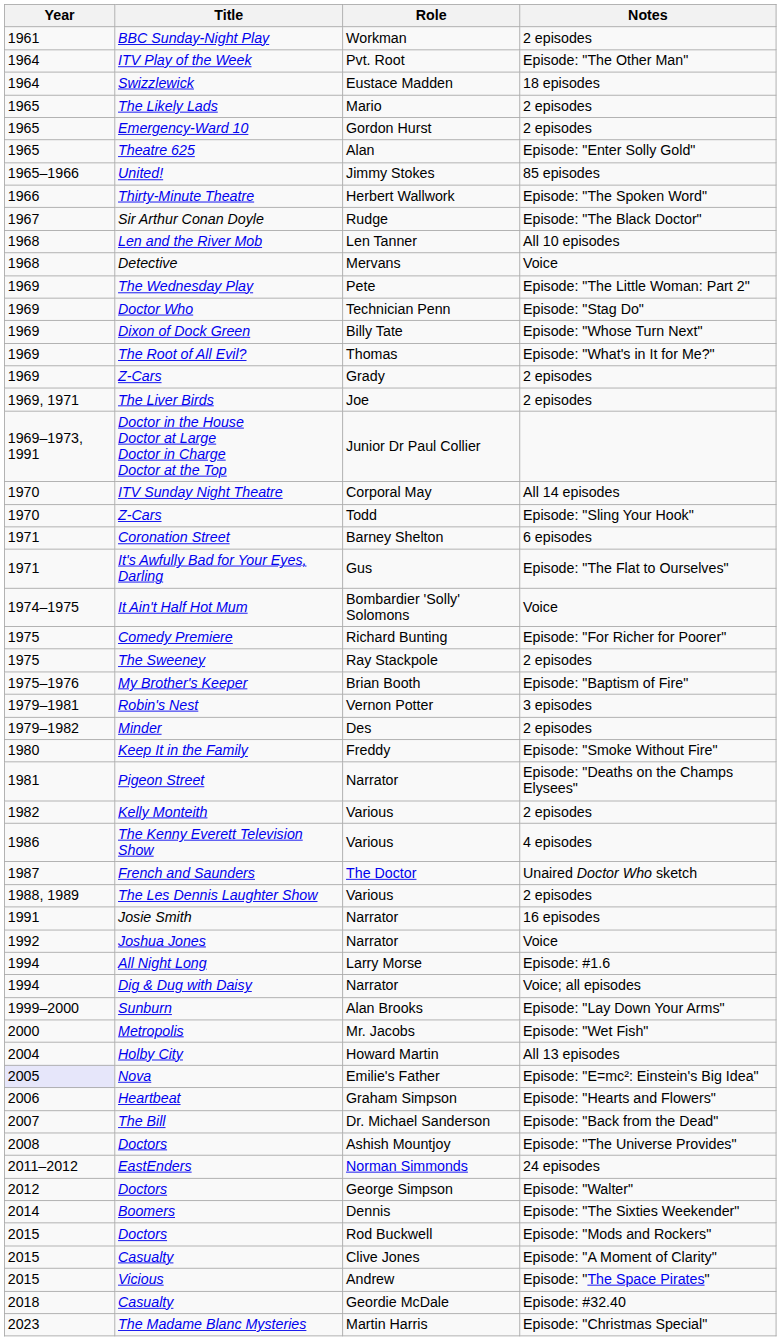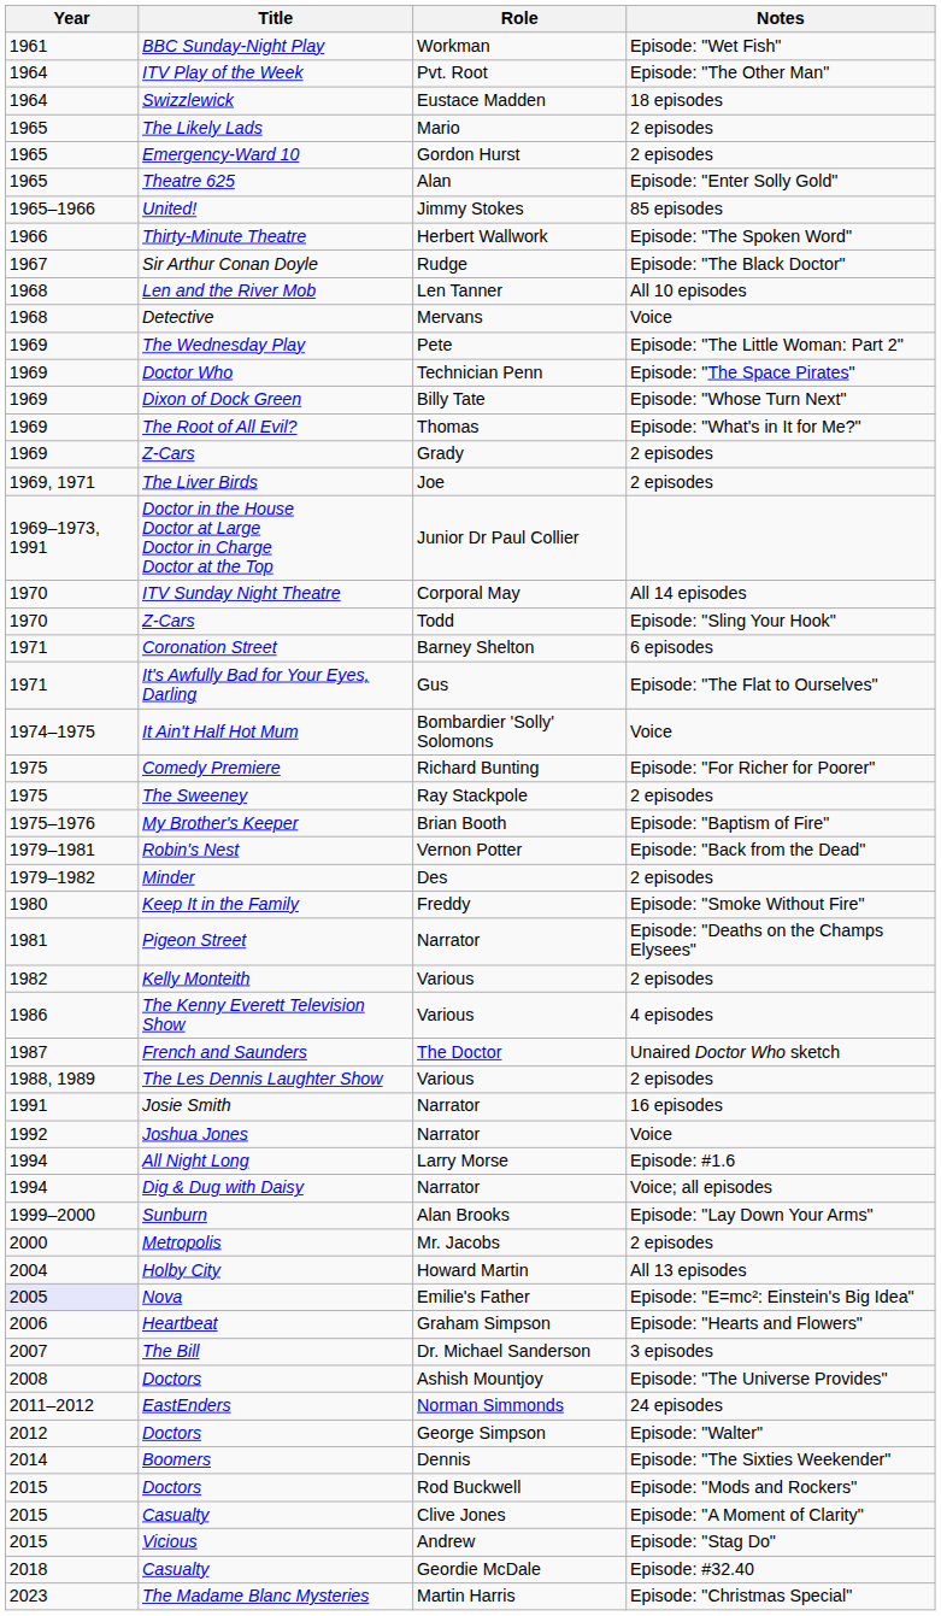BBC Sunday-Night Play | Notes: 2 episodes -> Episode: "Wet Fish"
Doctor Who | Notes: Episode: "Stag Do" -> Episode: "The Space Pirates"
Robin's Nest | Notes: 3 episodes -> Episode: "Back from the Dead"
Metropolis | Notes: Episode: "Wet Fish" -> 2 episodes
The Bill | Notes: Episode: "Back from the Dead" -> 3 episodes
Vicious | Notes: Episode: "The Space Pirates" -> Episode: "Stag Do"
